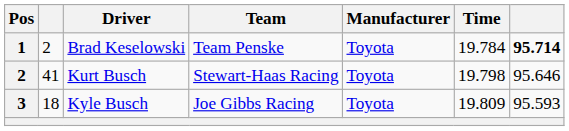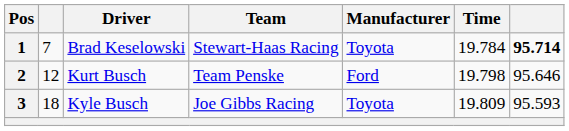Brad Keselowski | column 2: 2 -> 7
Brad Keselowski | Team: Team Penske -> Stewart-Haas Racing
Kurt Busch | column 2: 41 -> 12
Kurt Busch | Team: Stewart-Haas Racing -> Team Penske
Kurt Busch | Manufacturer: Toyota -> Ford
